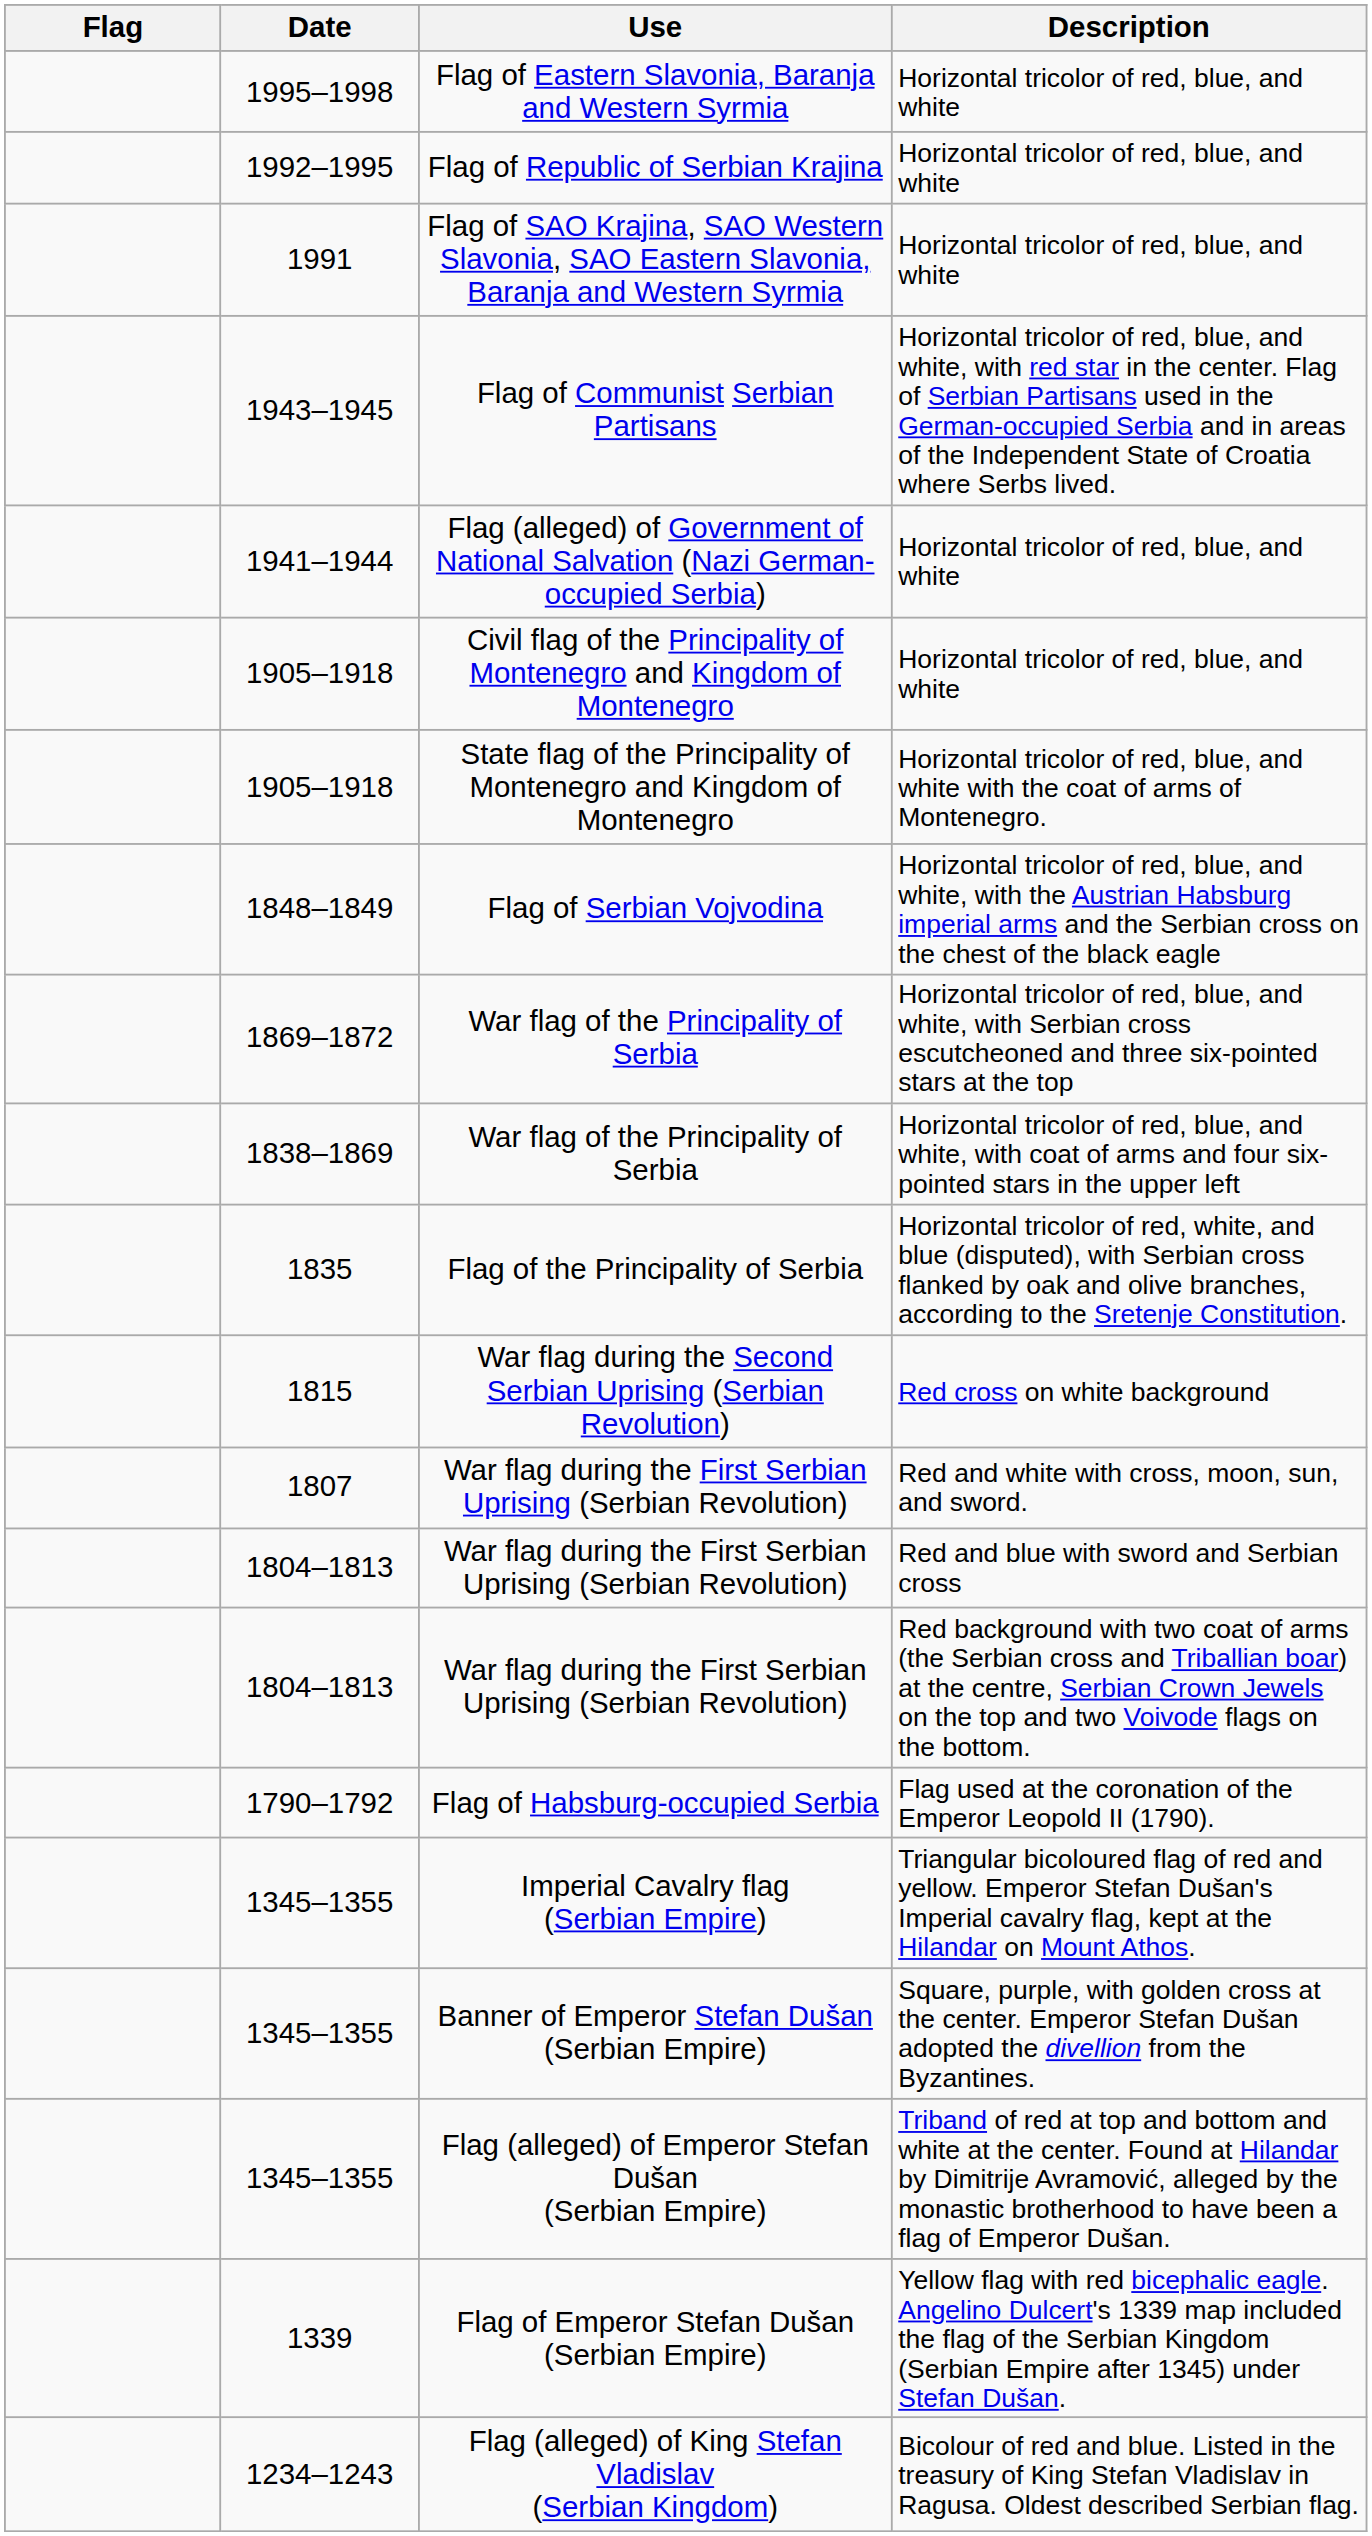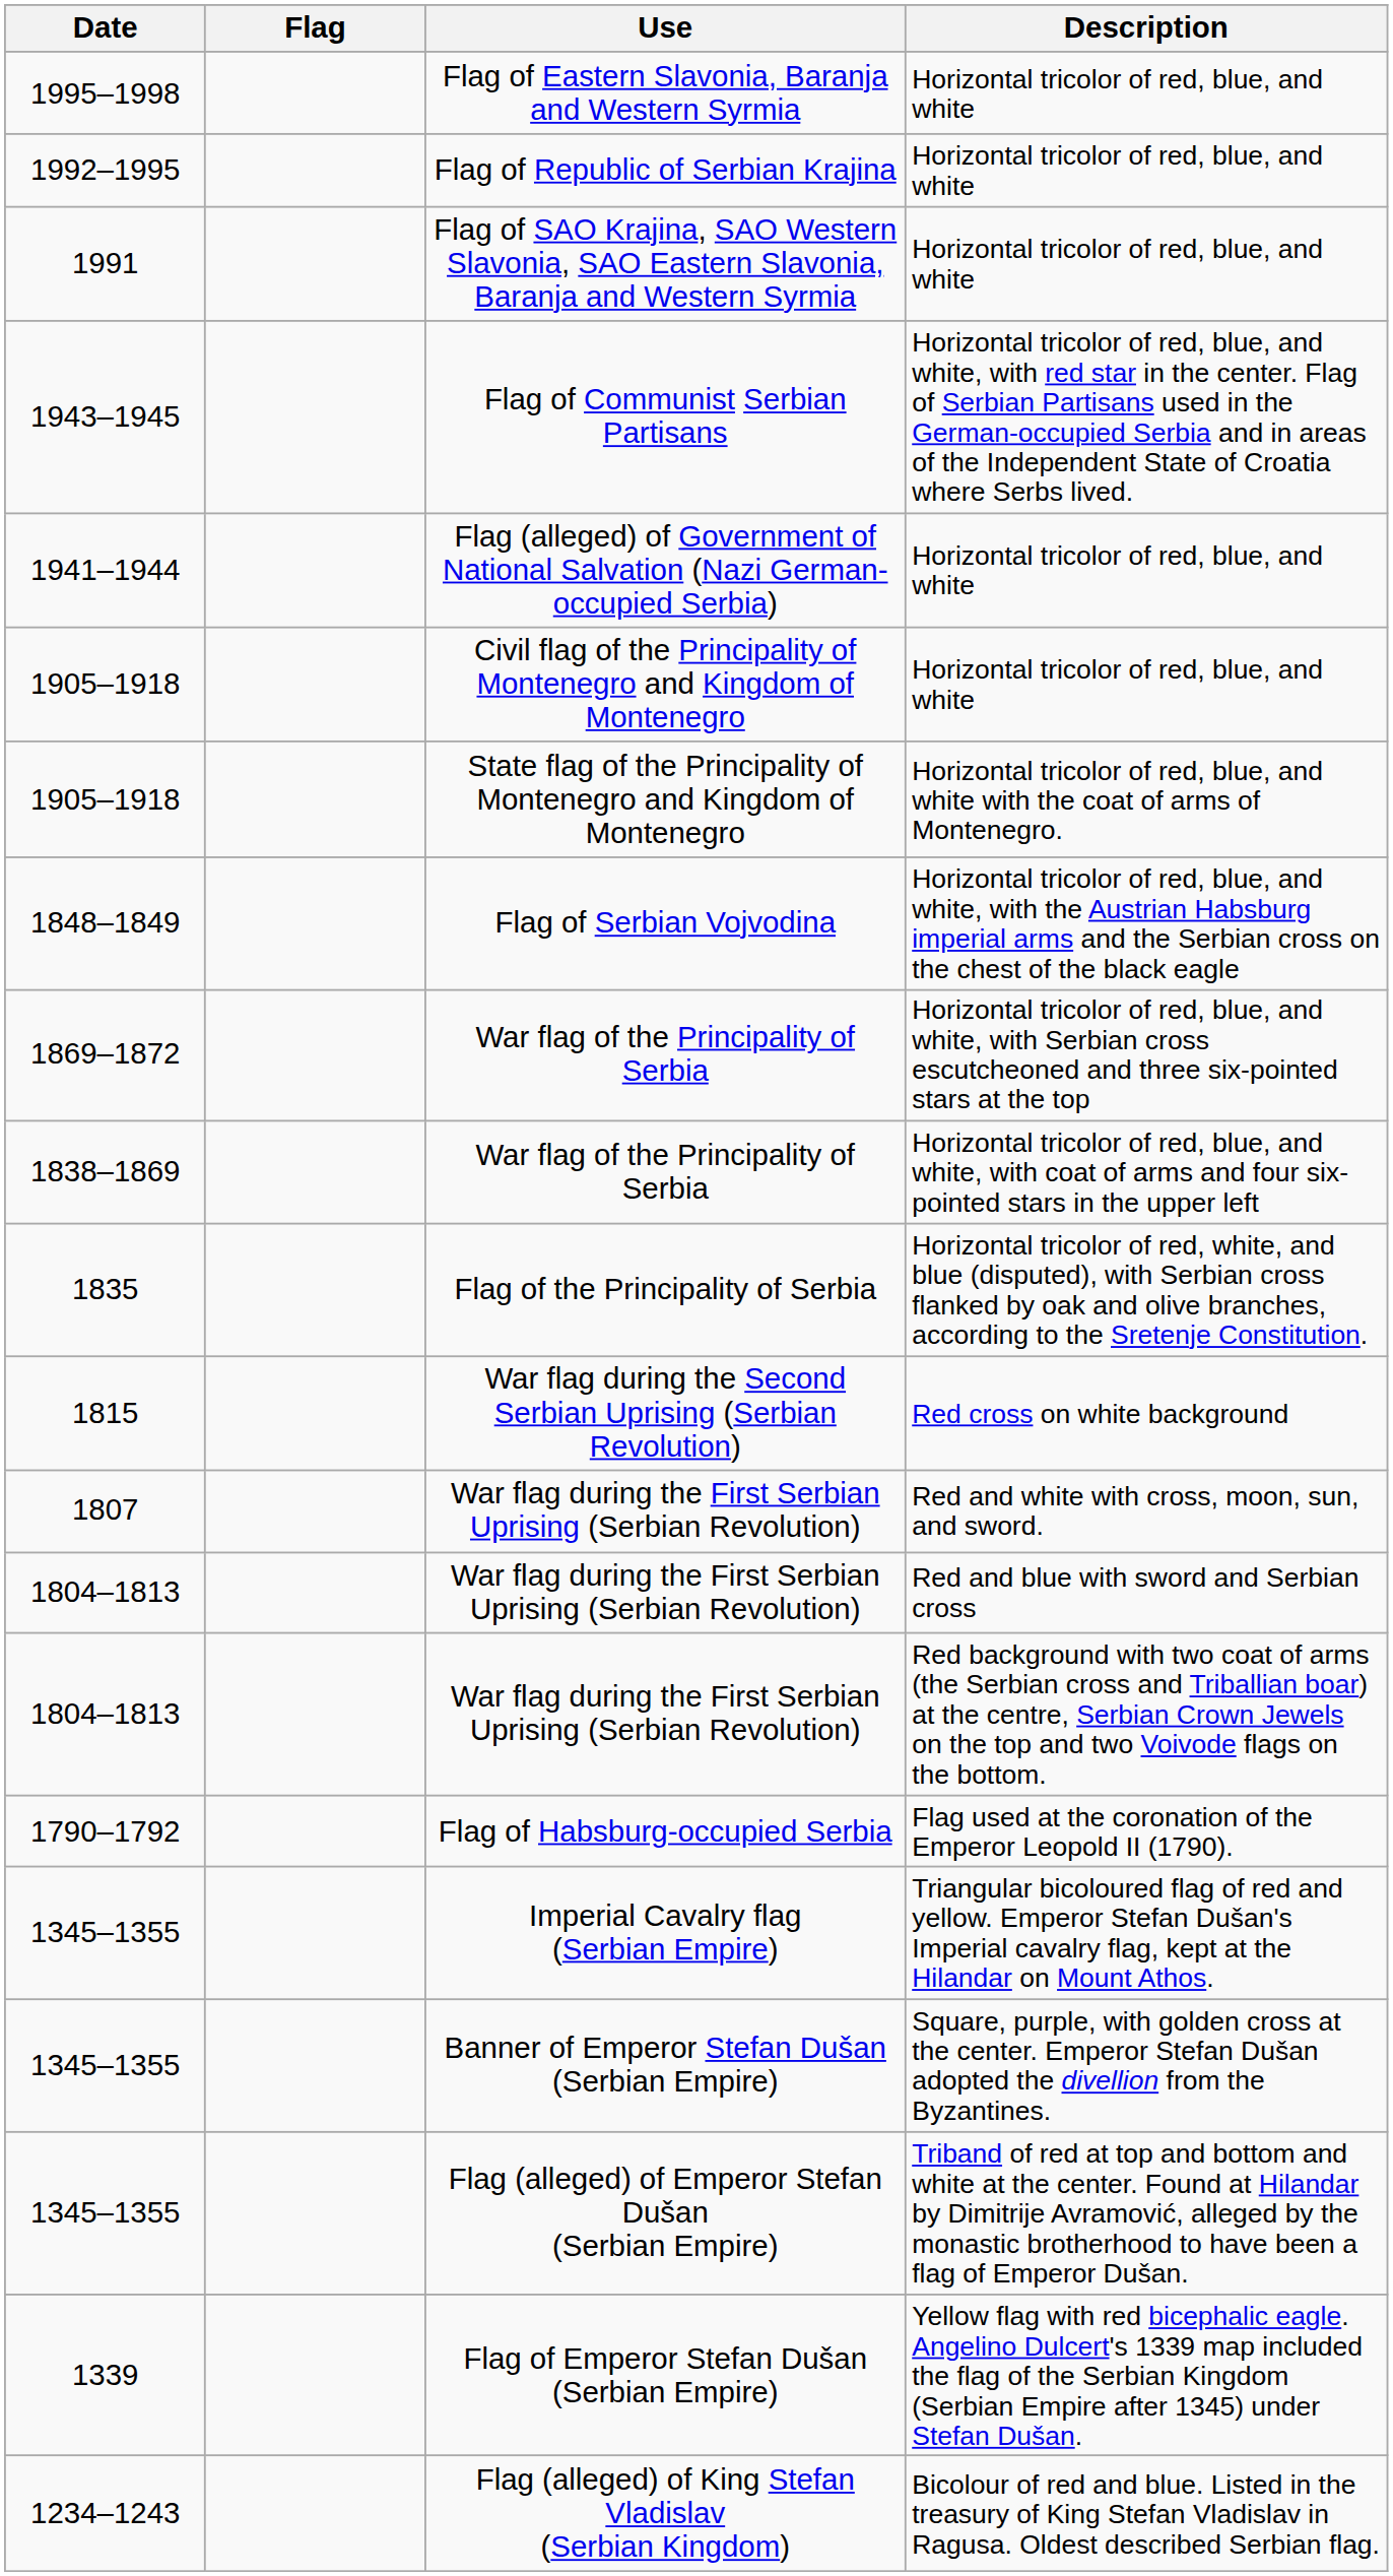columns swapped: Flag <-> Date
